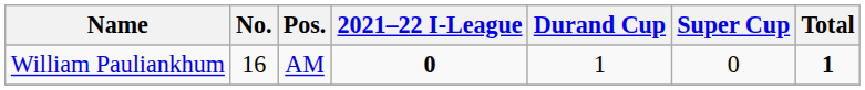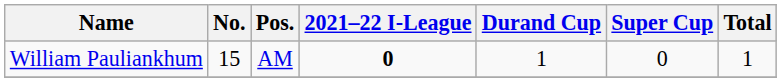William Pauliankhum | No.: 16 -> 15
William Pauliankhum | Total: bold -> normal
